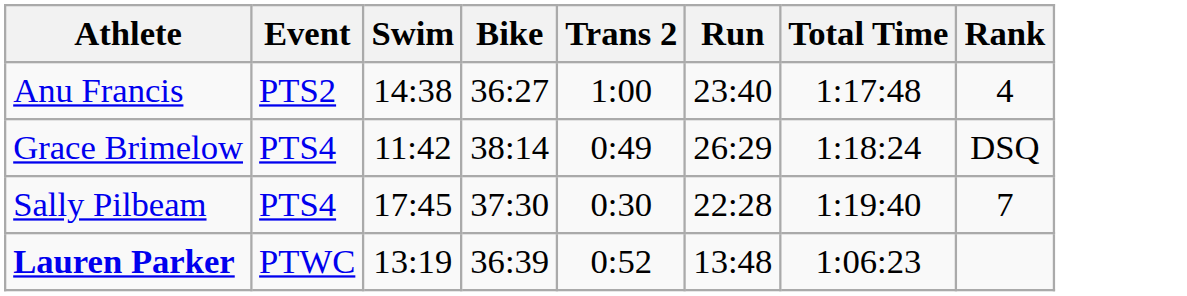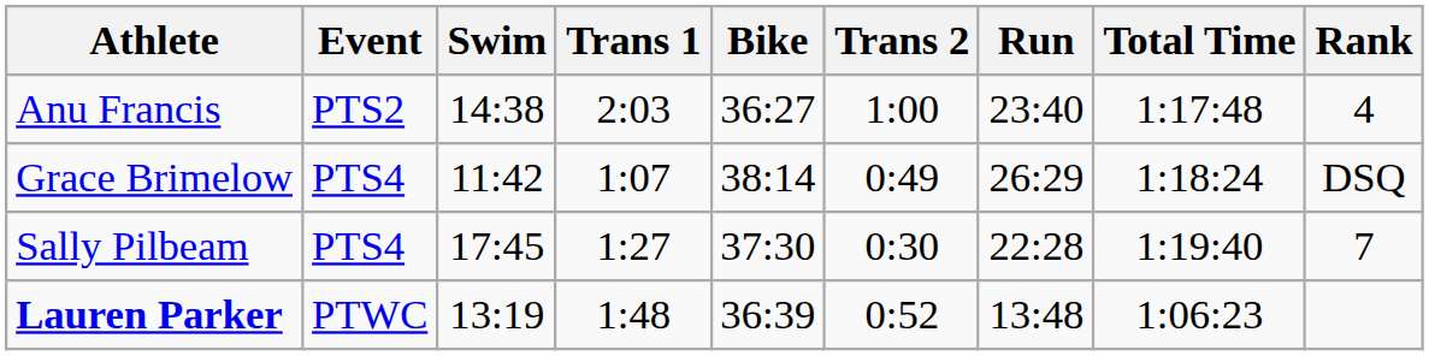+ column: Trans 1 | 2:03 | 1:07 | 1:27 | 1:48
